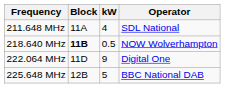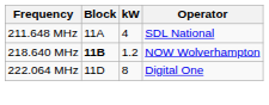218.640 MHz | kW: 0.5 -> 1.2
222.064 MHz | kW: 9 -> 8
- row: 225.648 MHz | 12B | 5 | BBC National DAB
